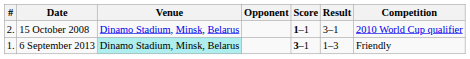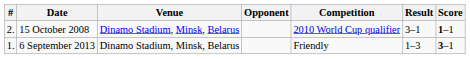columns swapped: Score <-> Competition
6 September 2013 | Venue: paleturquoise background -> no background
